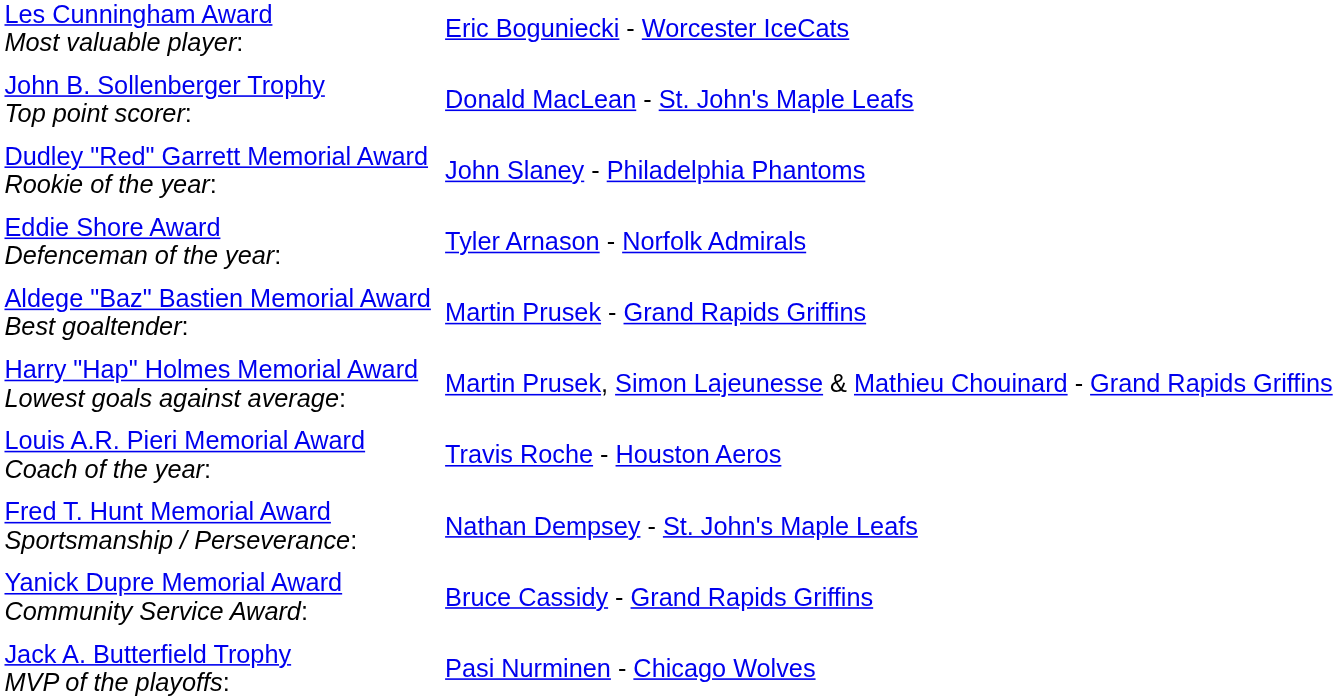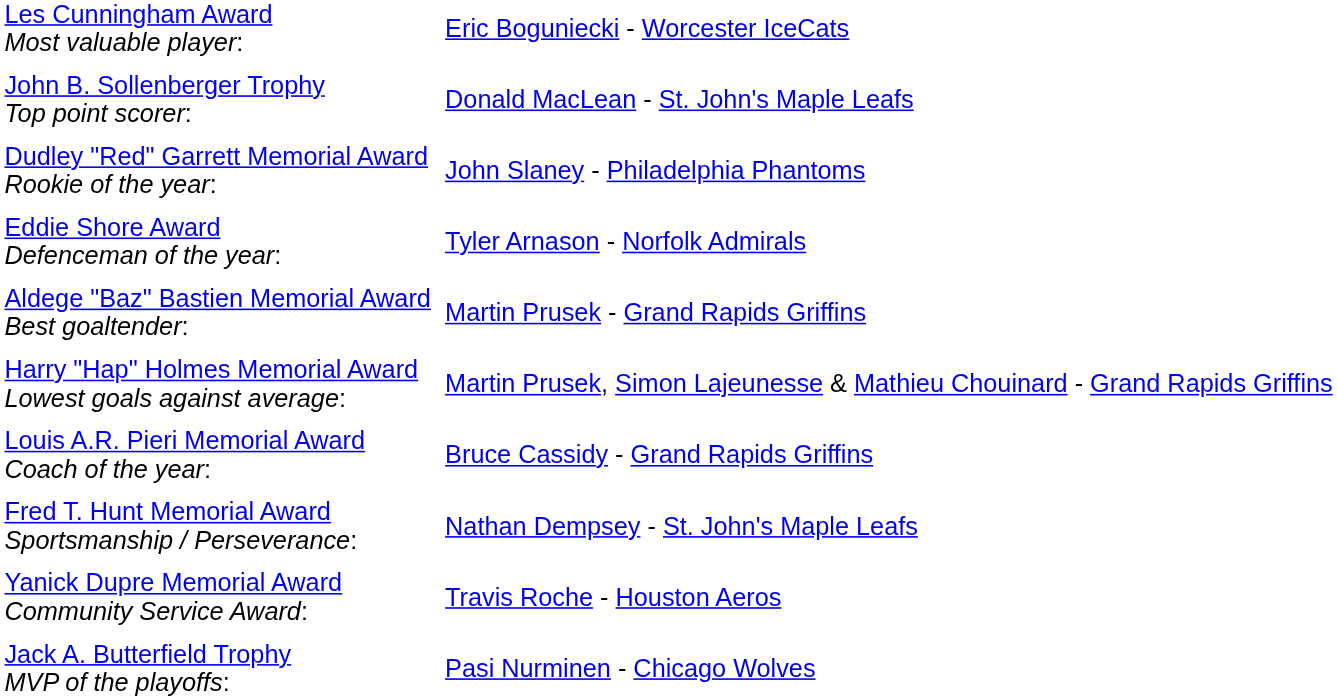Louis A.R. Pieri Memorial Award Coach of the year: | column 2: Travis Roche - Houston Aeros -> Bruce Cassidy - Grand Rapids Griffins
Yanick Dupre Memorial Award Community Service Award: | column 2: Bruce Cassidy - Grand Rapids Griffins -> Travis Roche - Houston Aeros
